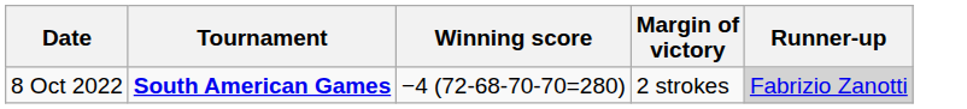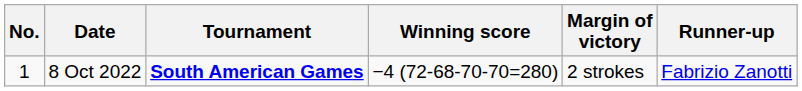+ column: No. | 1
8 Oct 2022 | Runner-up: lightgrey background -> no background
